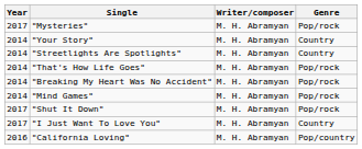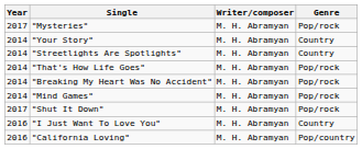"I Just Want To Love You" | Year: 2017 -> 2016
